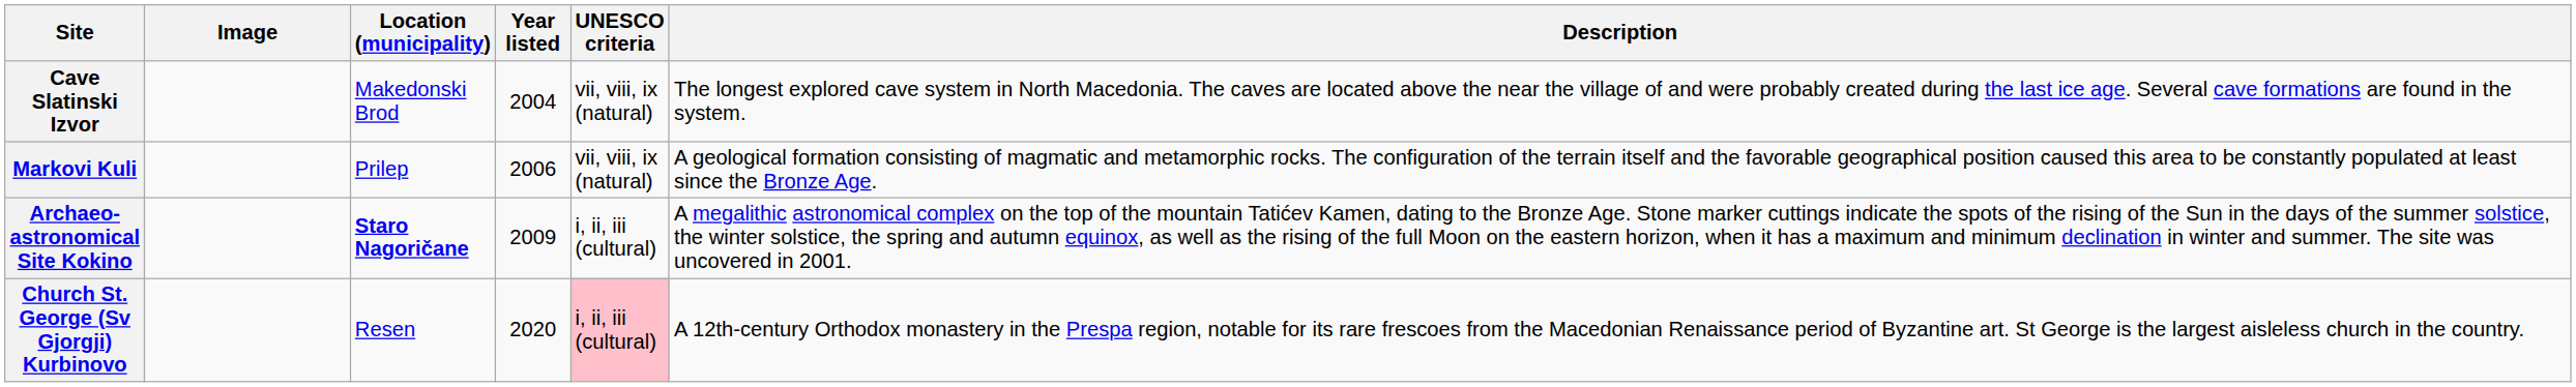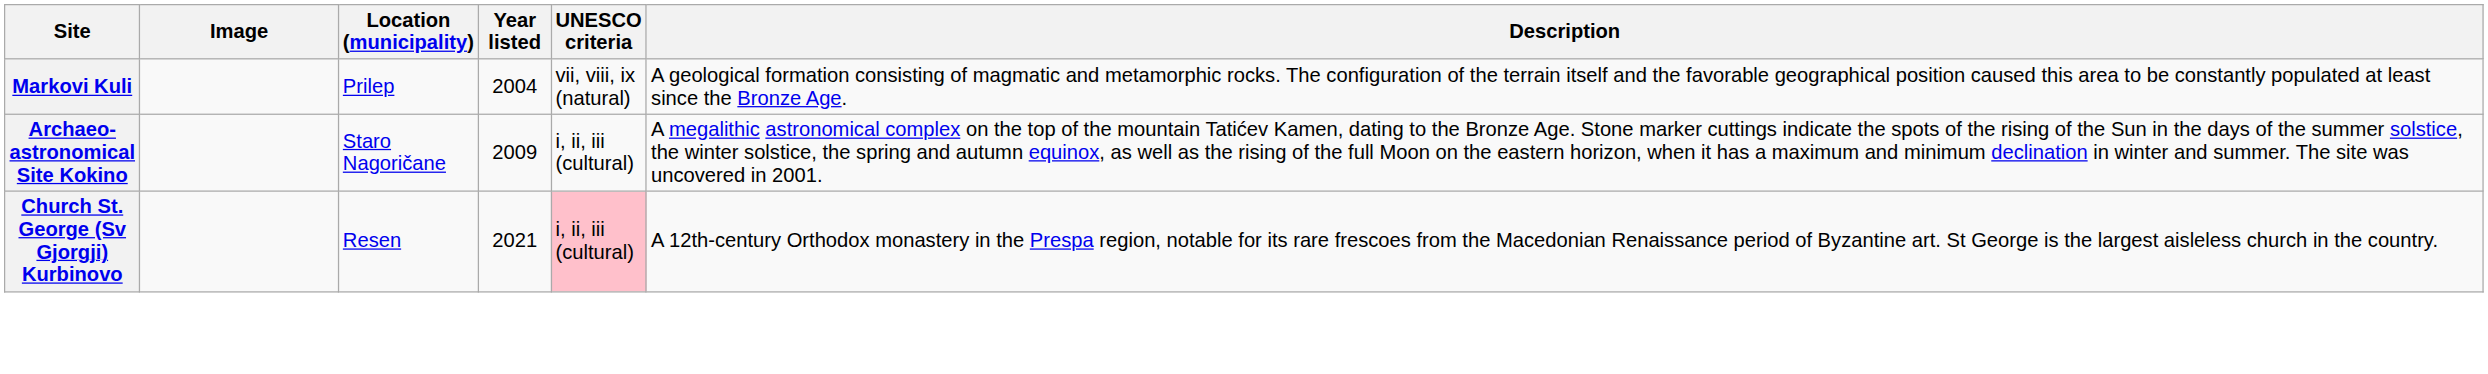- row: Cave Slatinski Izvor | Makedonski Brod | 2004 | vii, viii, ix (natural) | The longest explored cave system in North Macedonia. The caves are located above the near the village of and were probably created during the last ice age. Several cave formations are found in the system.
Markovi Kuli | Year listed: 2006 -> 2004
Archaeo-astronomical Site Kokino | Location (municipality): bold -> normal
Church St. George (Sv Gjorgji) Kurbinovo | Year listed: 2020 -> 2021
